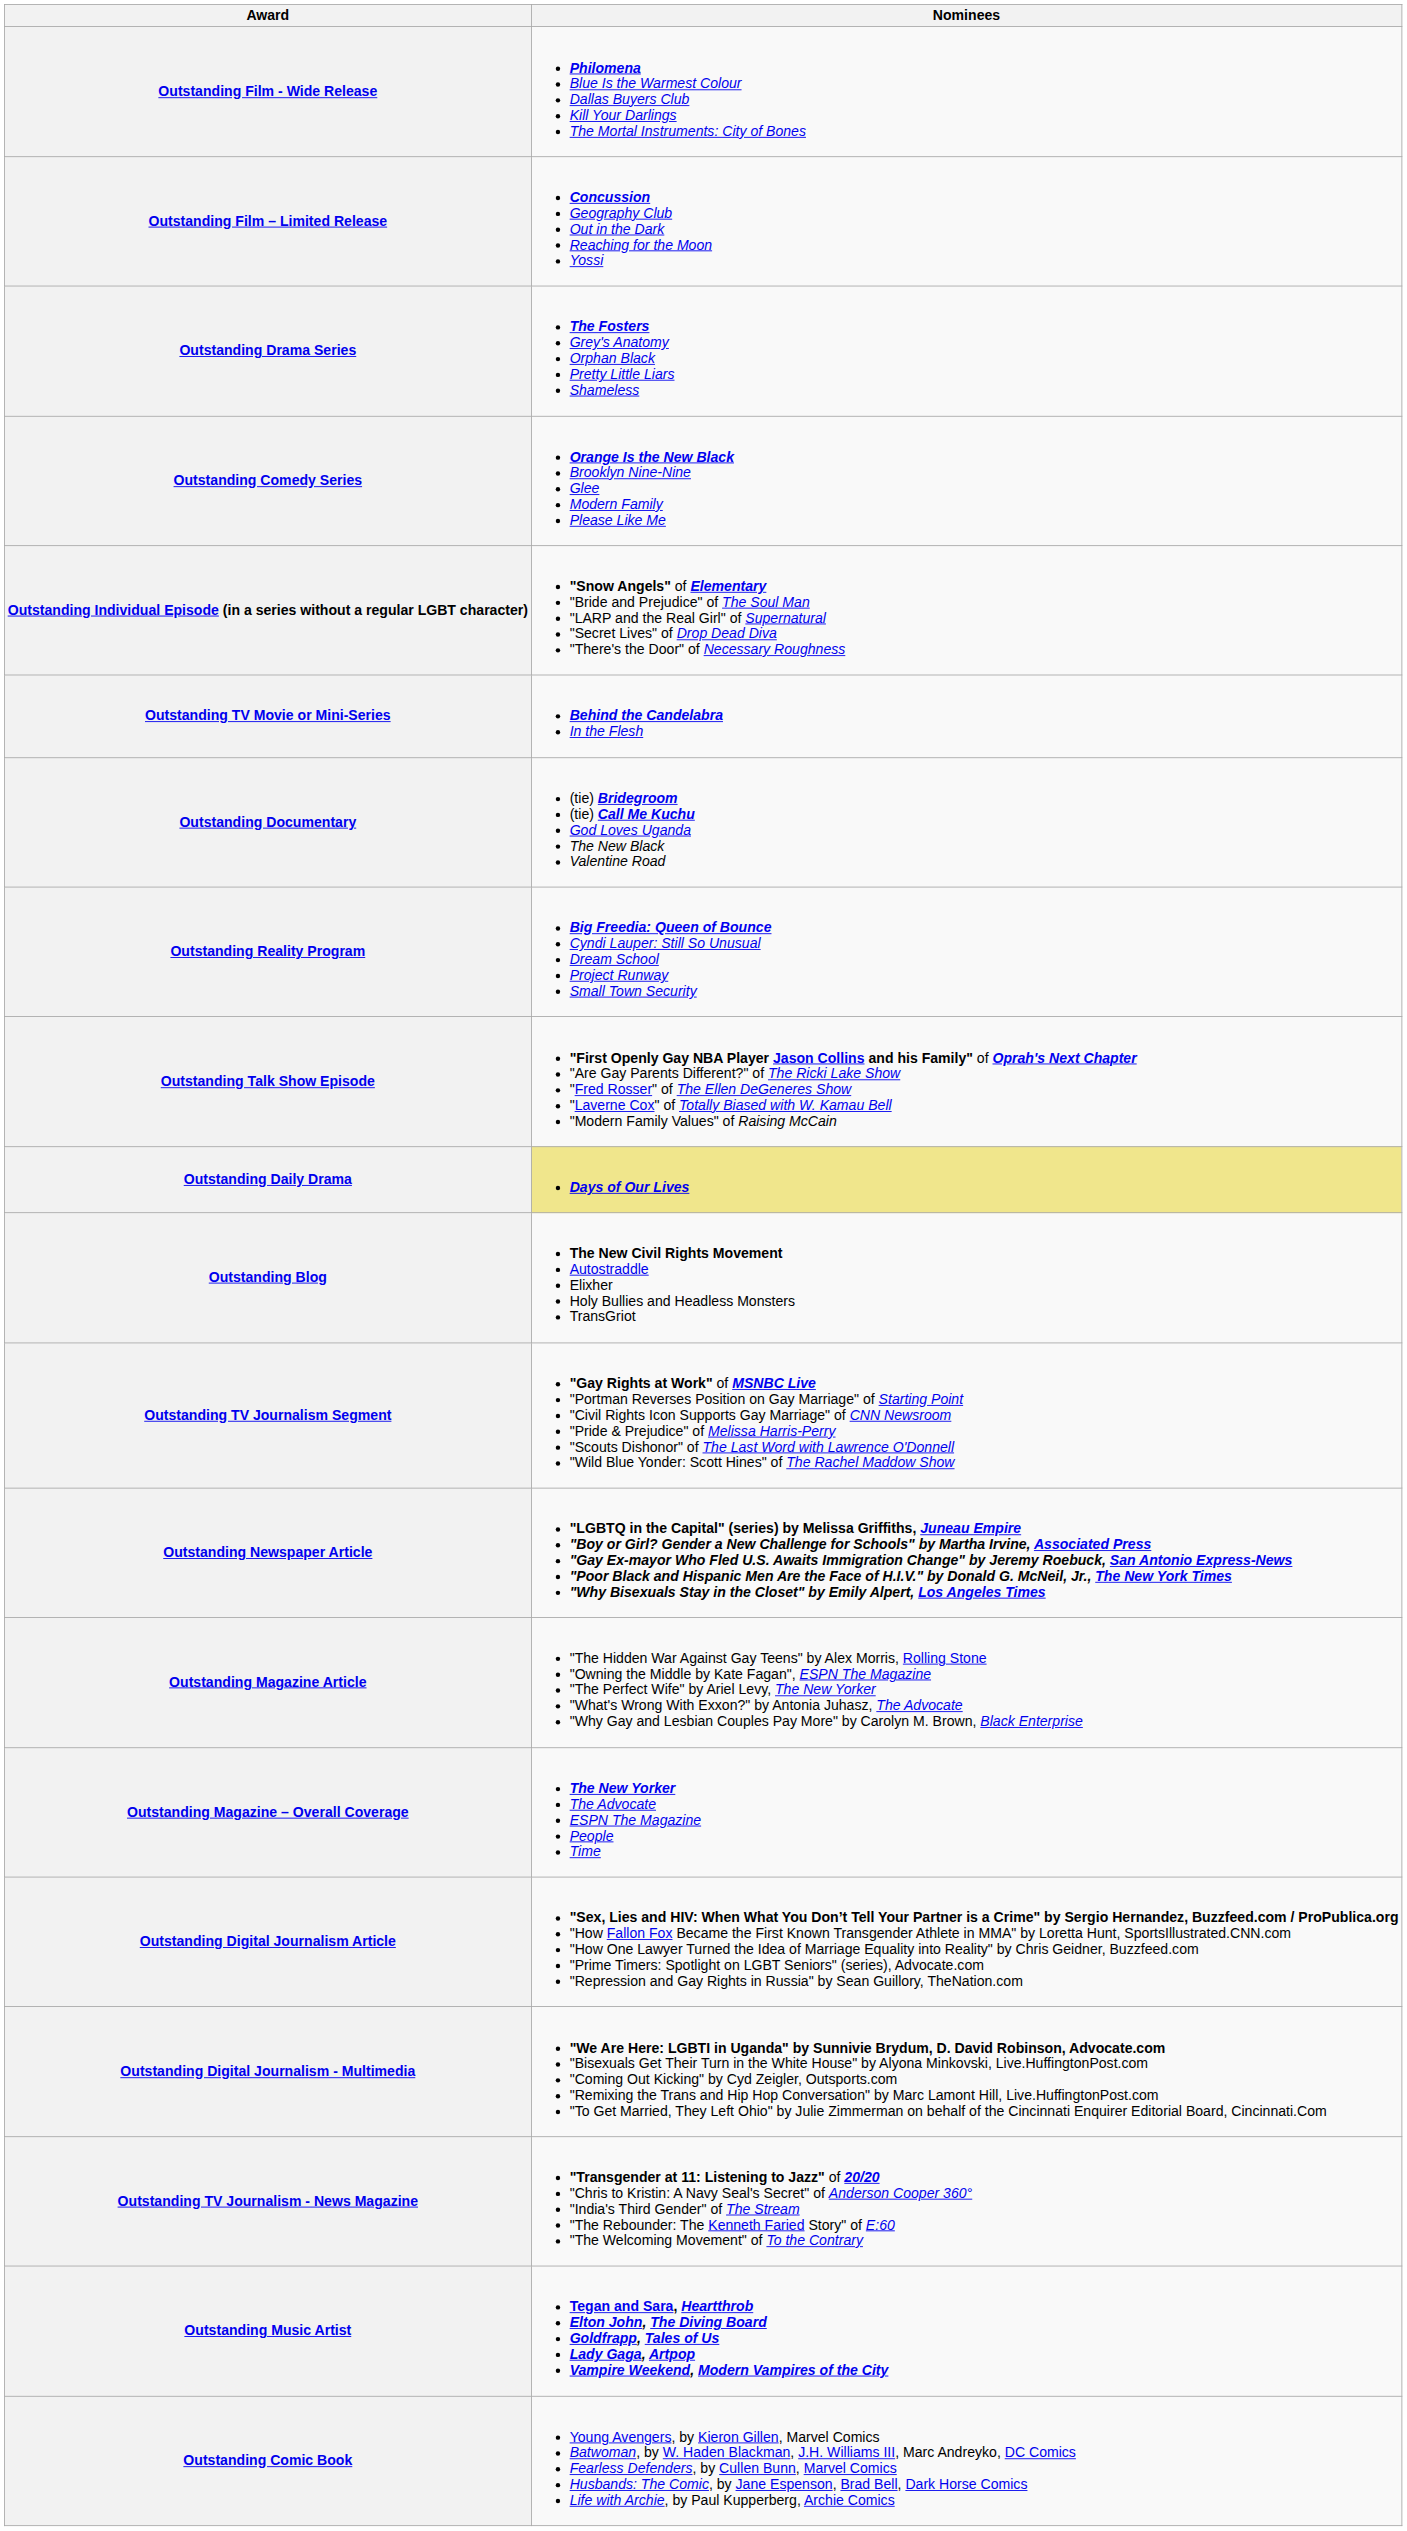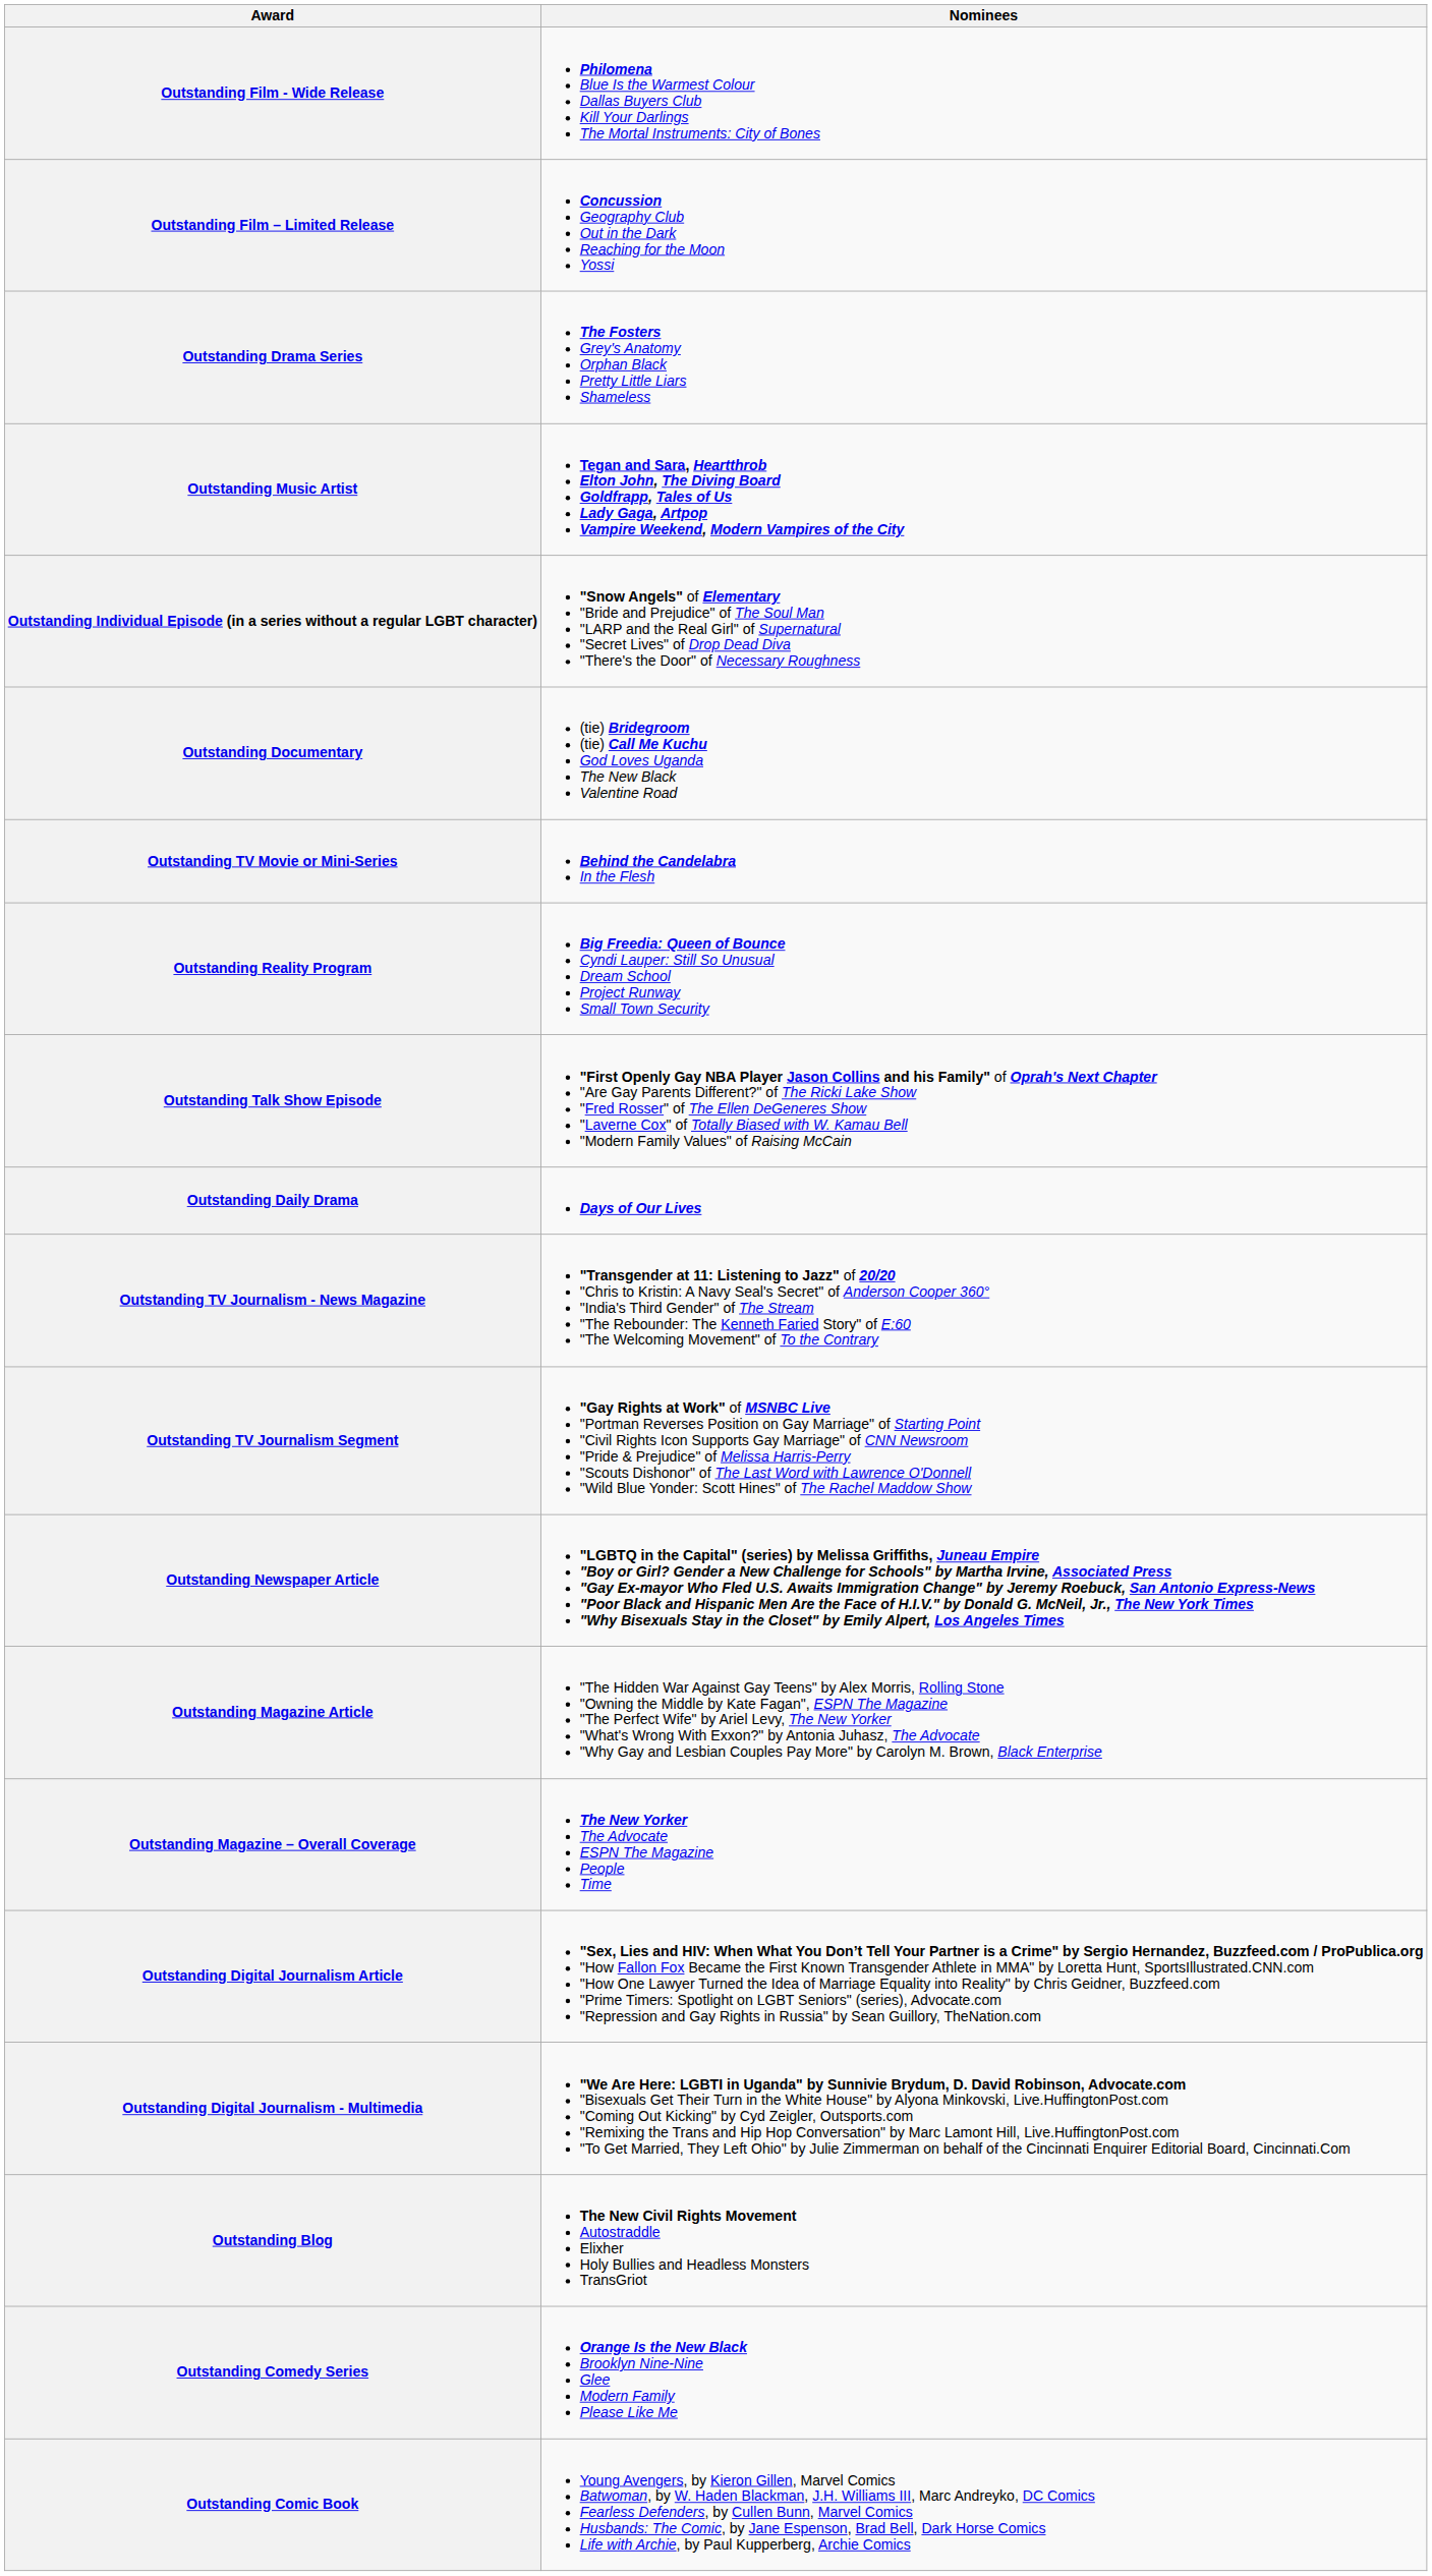rows swapped: Outstanding Comedy Series <-> Outstanding Music Artist
rows swapped: Outstanding TV Movie or Mini-Series <-> Outstanding Documentary
Outstanding Daily Drama | Nominees: khaki background -> no background
rows swapped: Outstanding TV Journalism - News Magazine <-> Outstanding Blog
